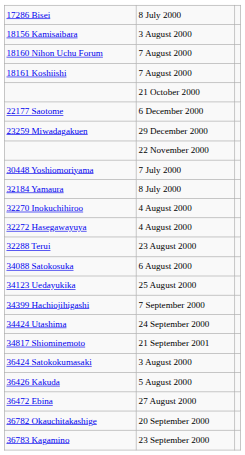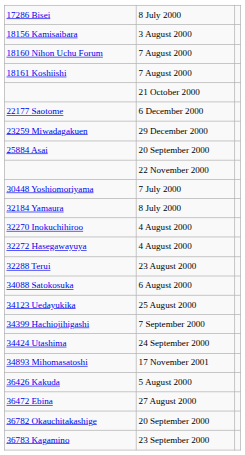+ row: 25884 Asai | 20 September 2000
- row: 34817 Shiominemoto | 21 September 2001
+ row: 34893 Mihomasatoshi | 17 November 2001
- row: 36424 Satokokumasaki | 3 August 2000
